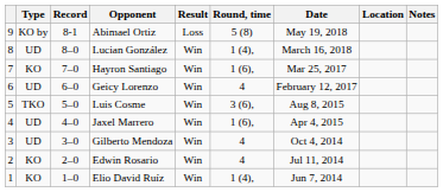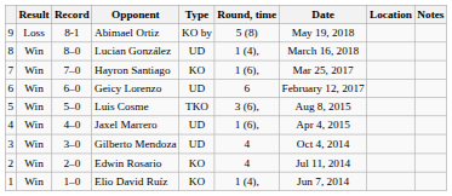columns swapped: Result <-> Type
Geicy Lorenzo | Round, time: 4 -> 6
